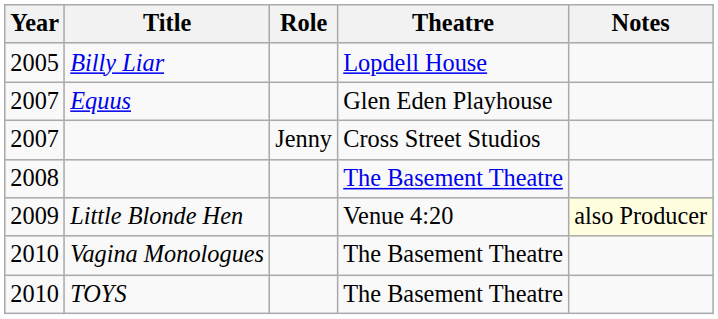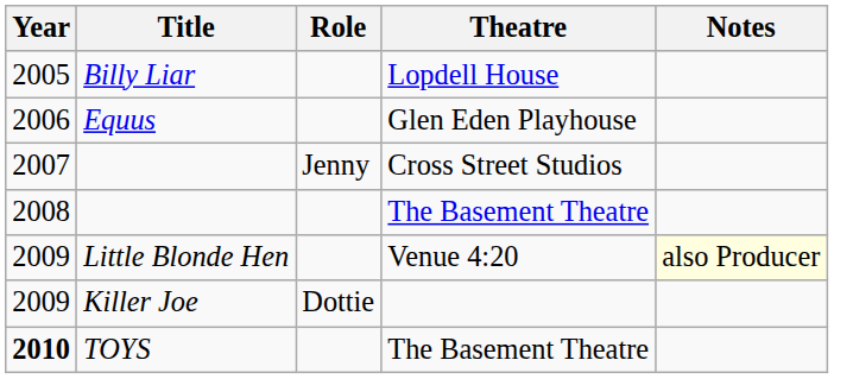Equus | Year: 2007 -> 2006
+ row: 2009 | Killer Joe | Dottie
- row: 2010 | Vagina Monologues | The Basement Theatre
TOYS | Year: normal -> bold
